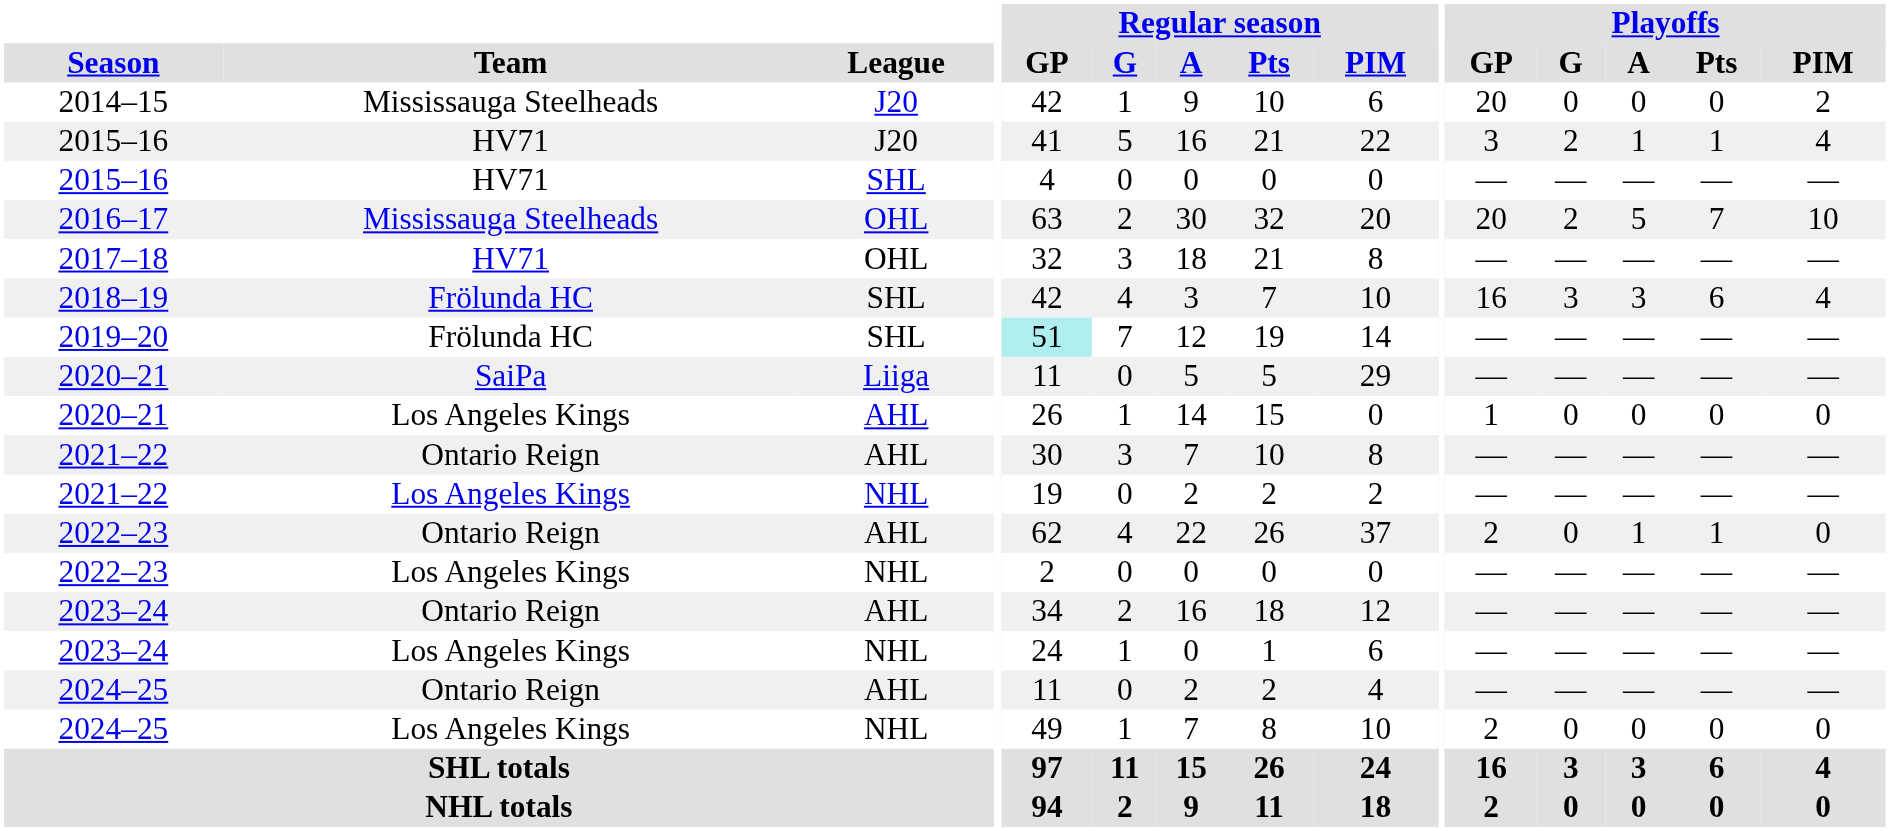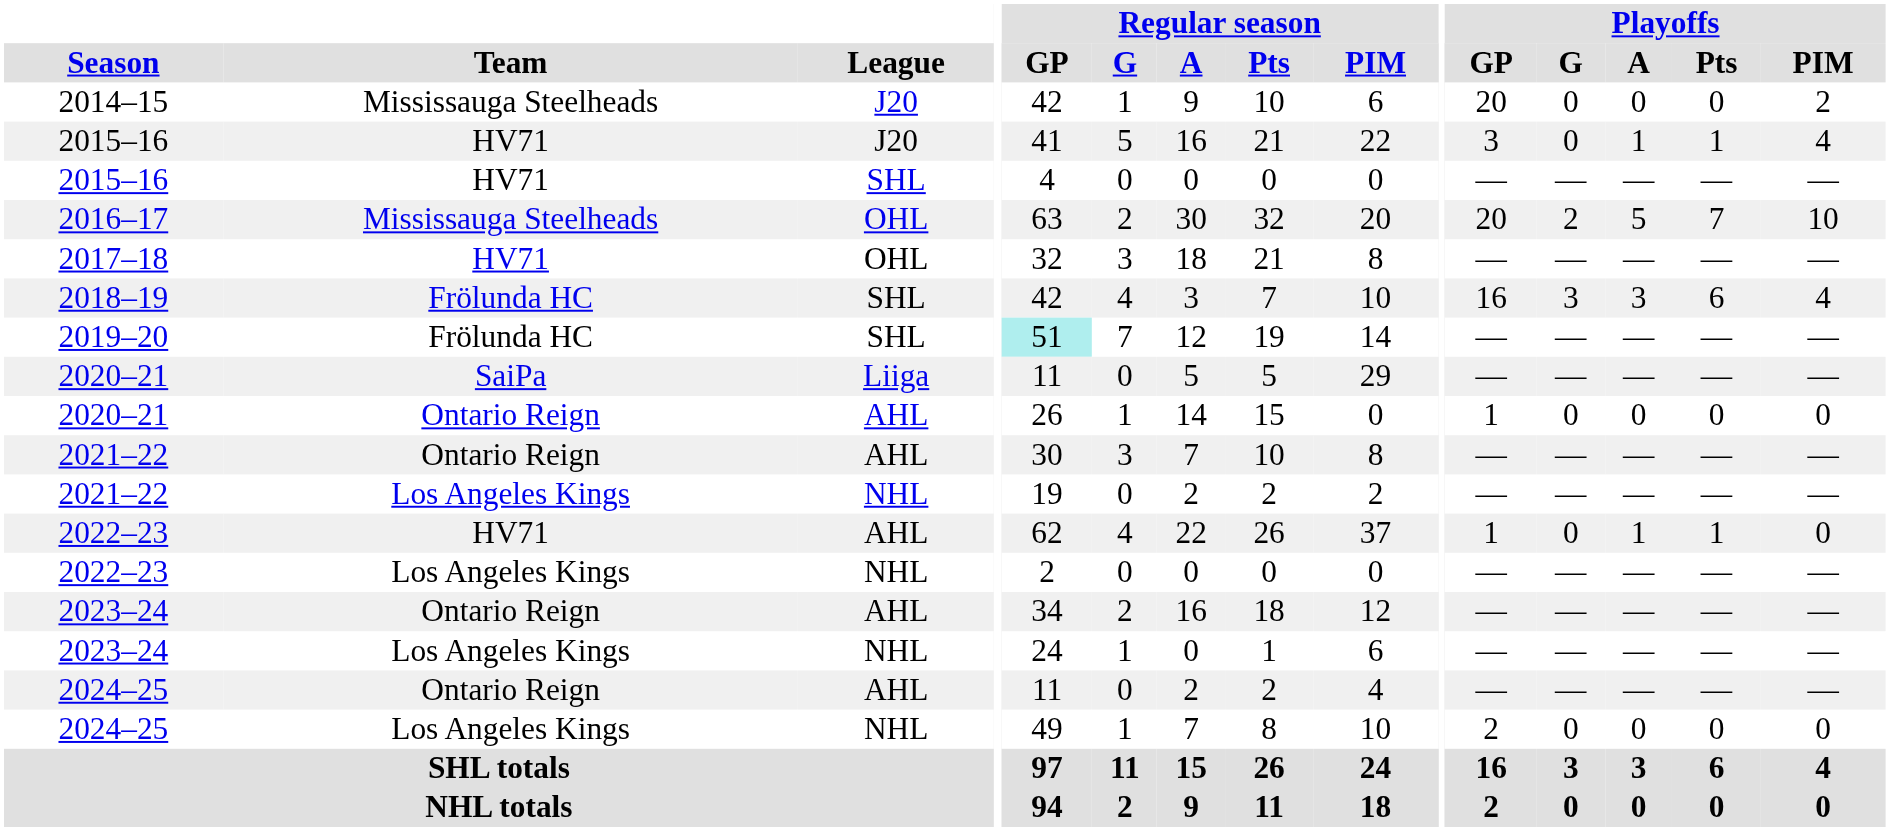2015–16 / J20 | Playoffs / G: 2 -> 0
2020–21 / AHL | Team: Los Angeles Kings -> Ontario Reign
2022–23 / AHL | Team: Ontario Reign -> HV71
2022–23 / AHL | Playoffs / GP: 2 -> 1
